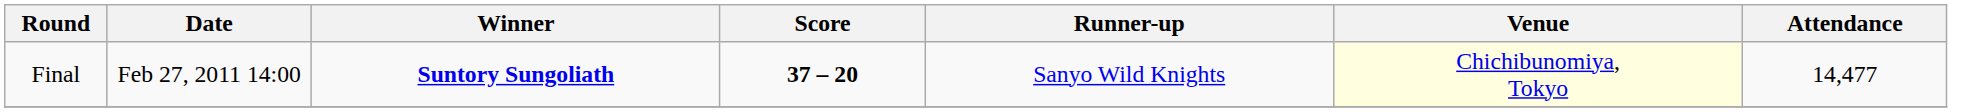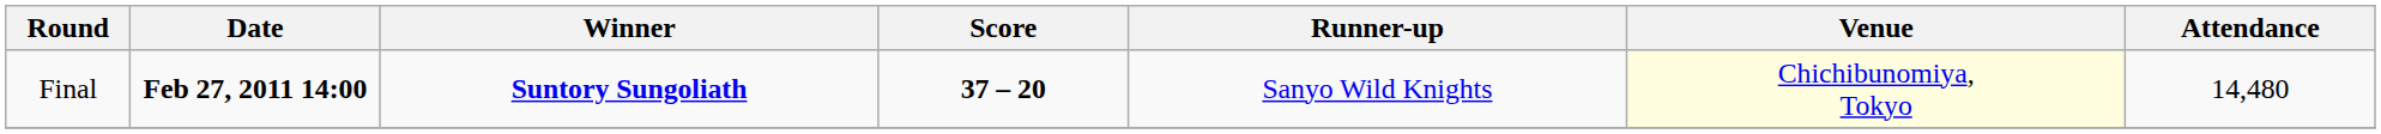Final | Date: normal -> bold
Final | Attendance: 14,477 -> 14,480
